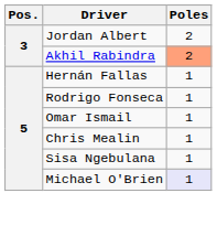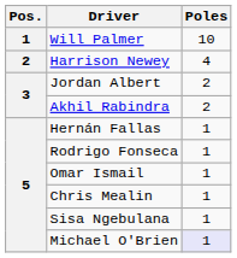+ row: 1 | Will Palmer | 10
+ row: 2 | Harrison Newey | 4
Akhil Rabindra | Poles: lightsalmon background -> no background
